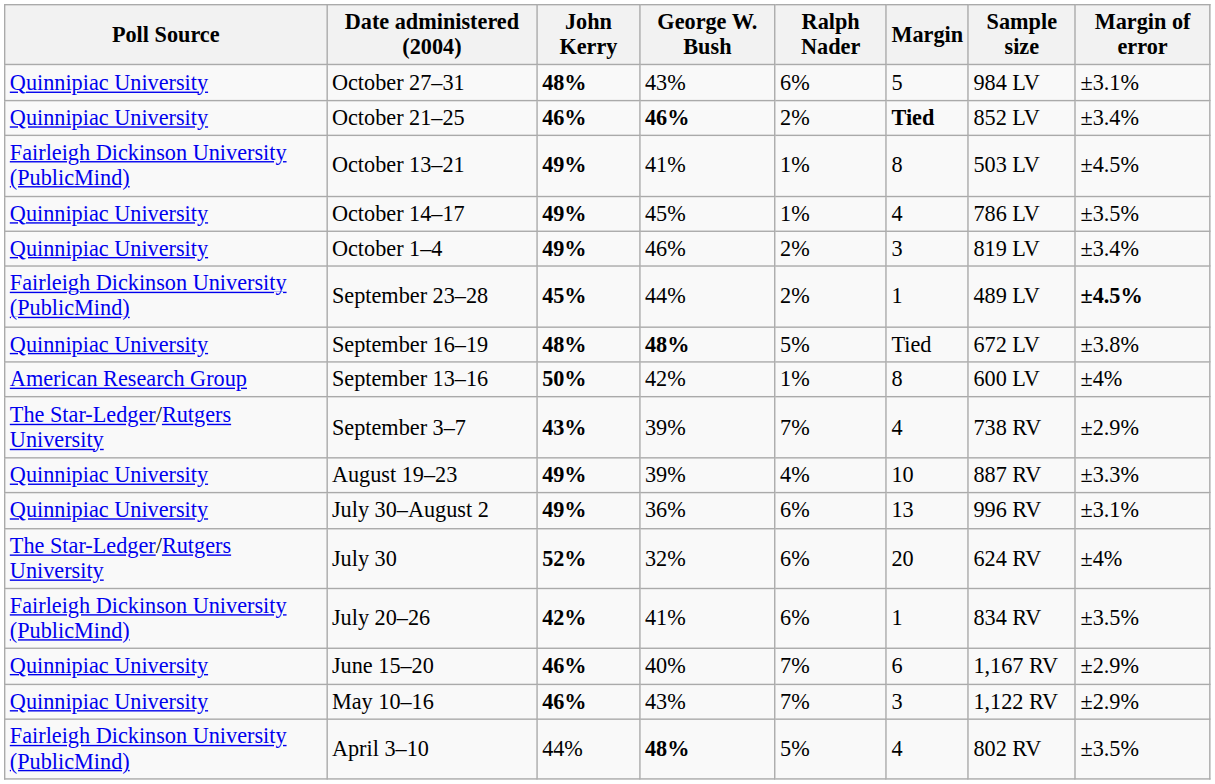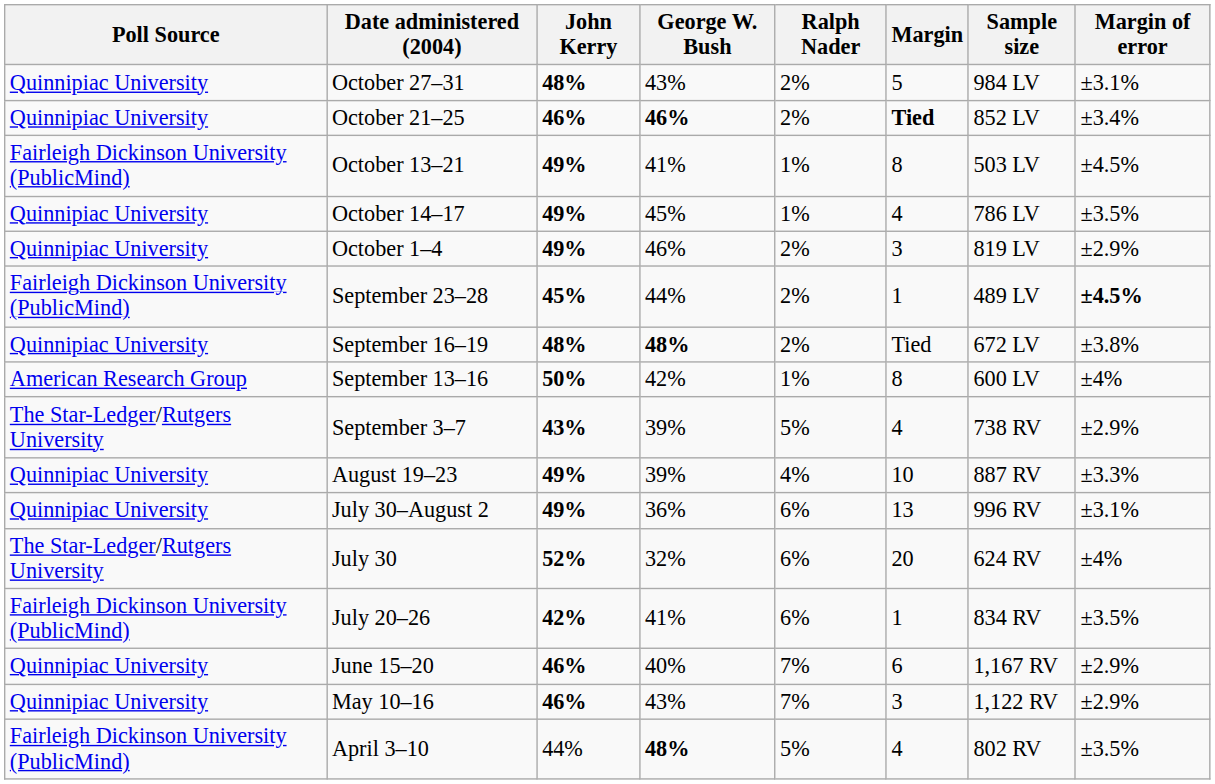October 27–31 | Ralph Nader: 6% -> 2%
October 1–4 | Margin of error: ±3.4% -> ±2.9%
September 16–19 | Ralph Nader: 5% -> 2%
September 3–7 | Ralph Nader: 7% -> 5%
